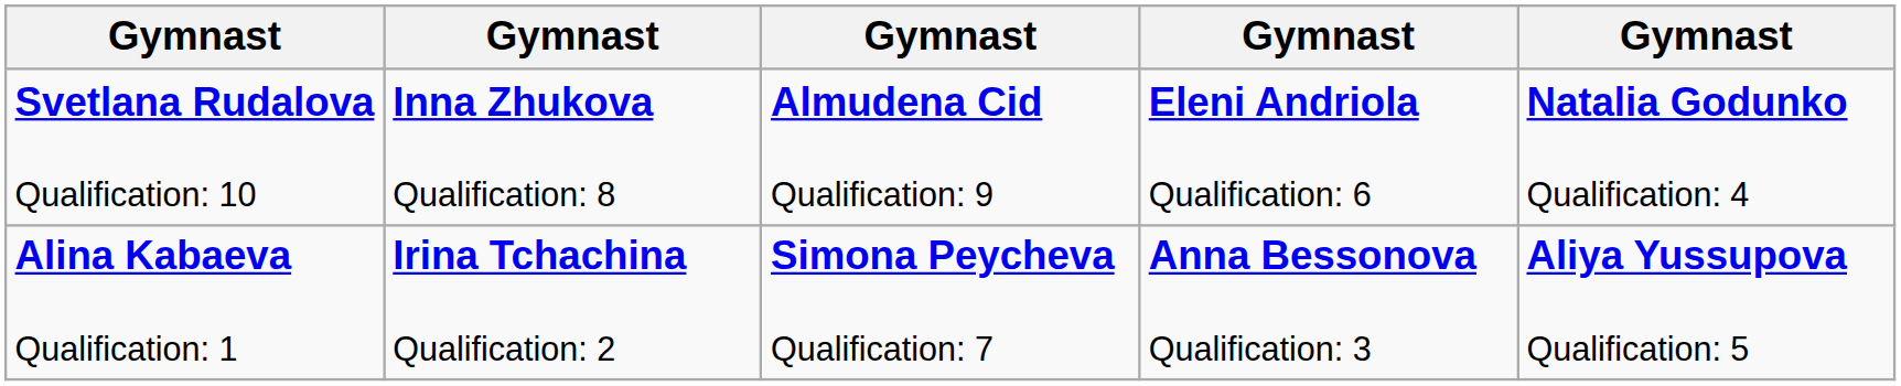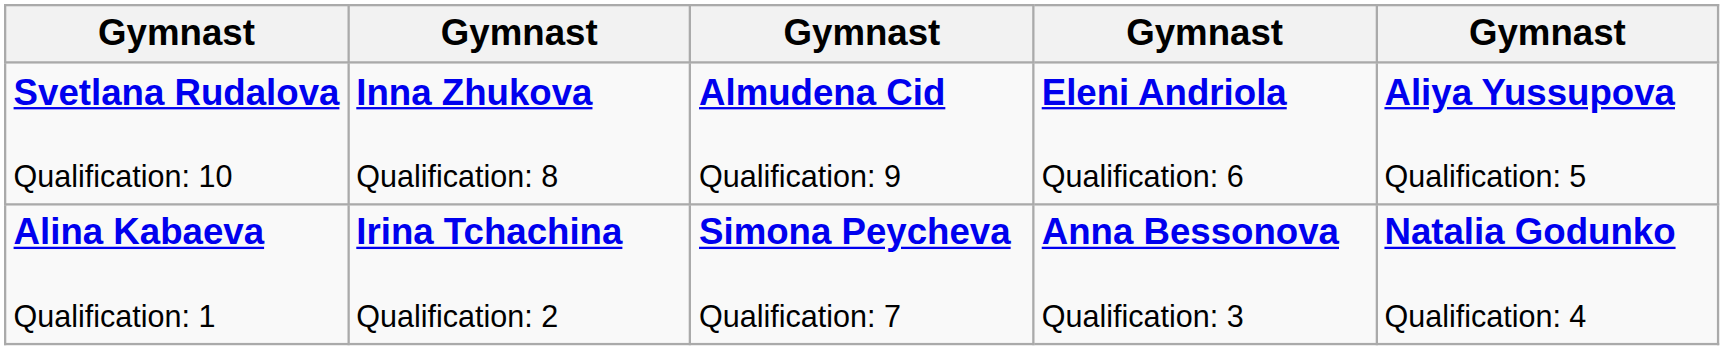Svetlana Rudalova Qualification: 10 | column 5: Natalia Godunko Qualification: 4 -> Aliya Yussupova Qualification: 5
Alina Kabaeva Qualification: 1 | column 5: Aliya Yussupova Qualification: 5 -> Natalia Godunko Qualification: 4
